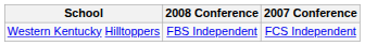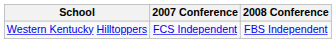columns swapped: 2007 Conference <-> 2008 Conference
